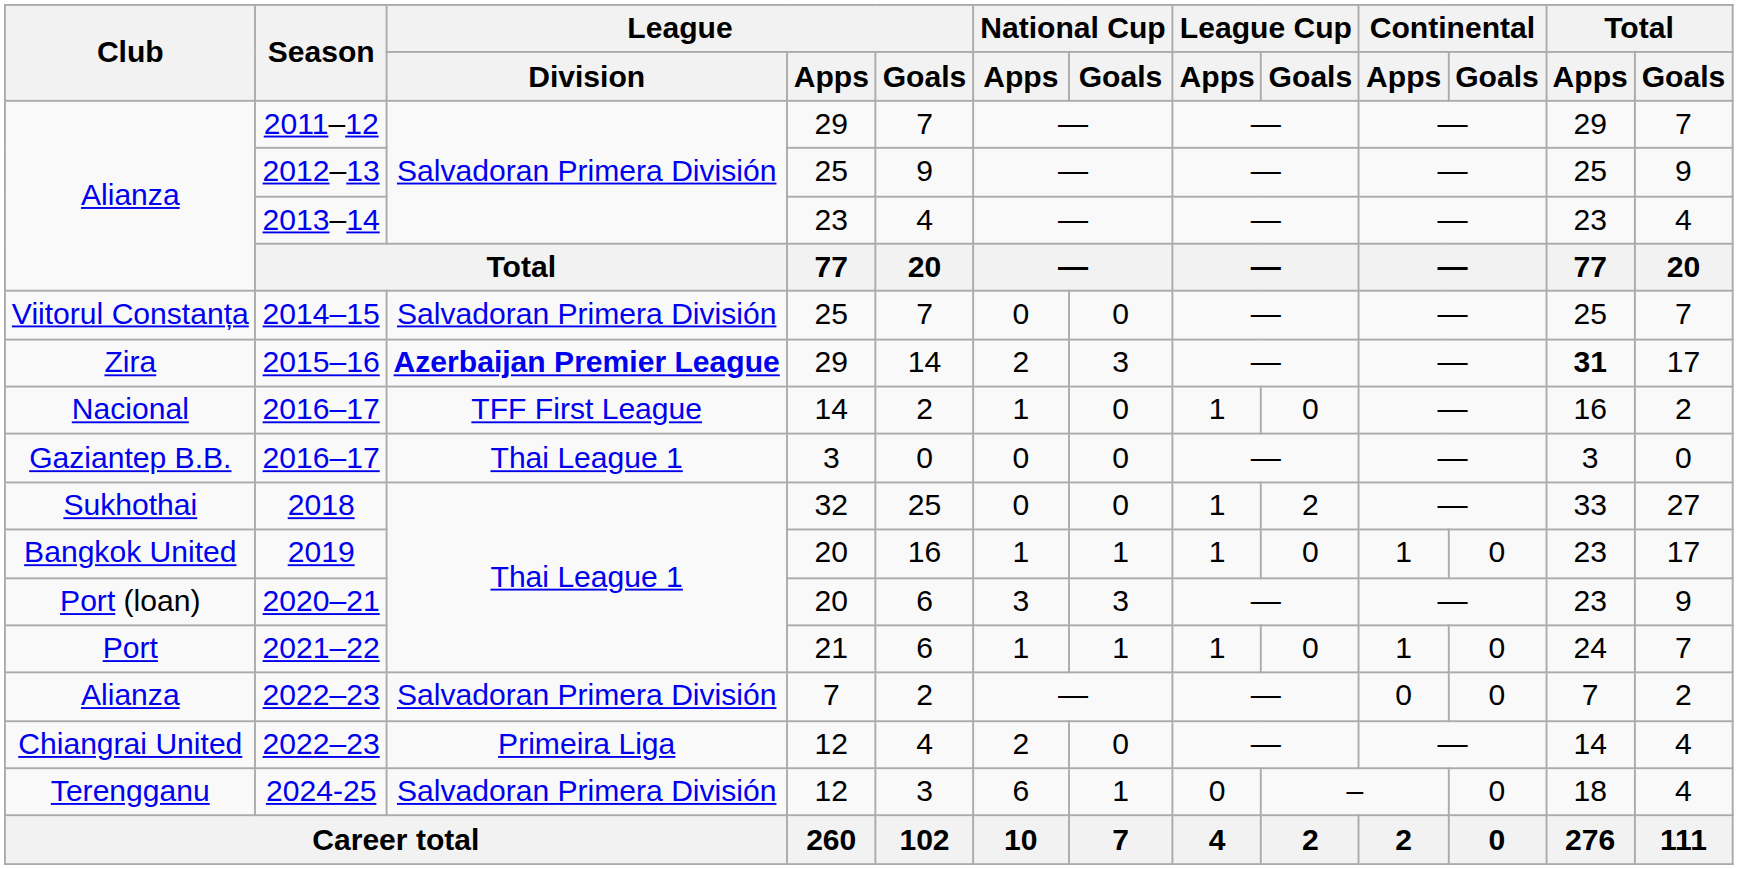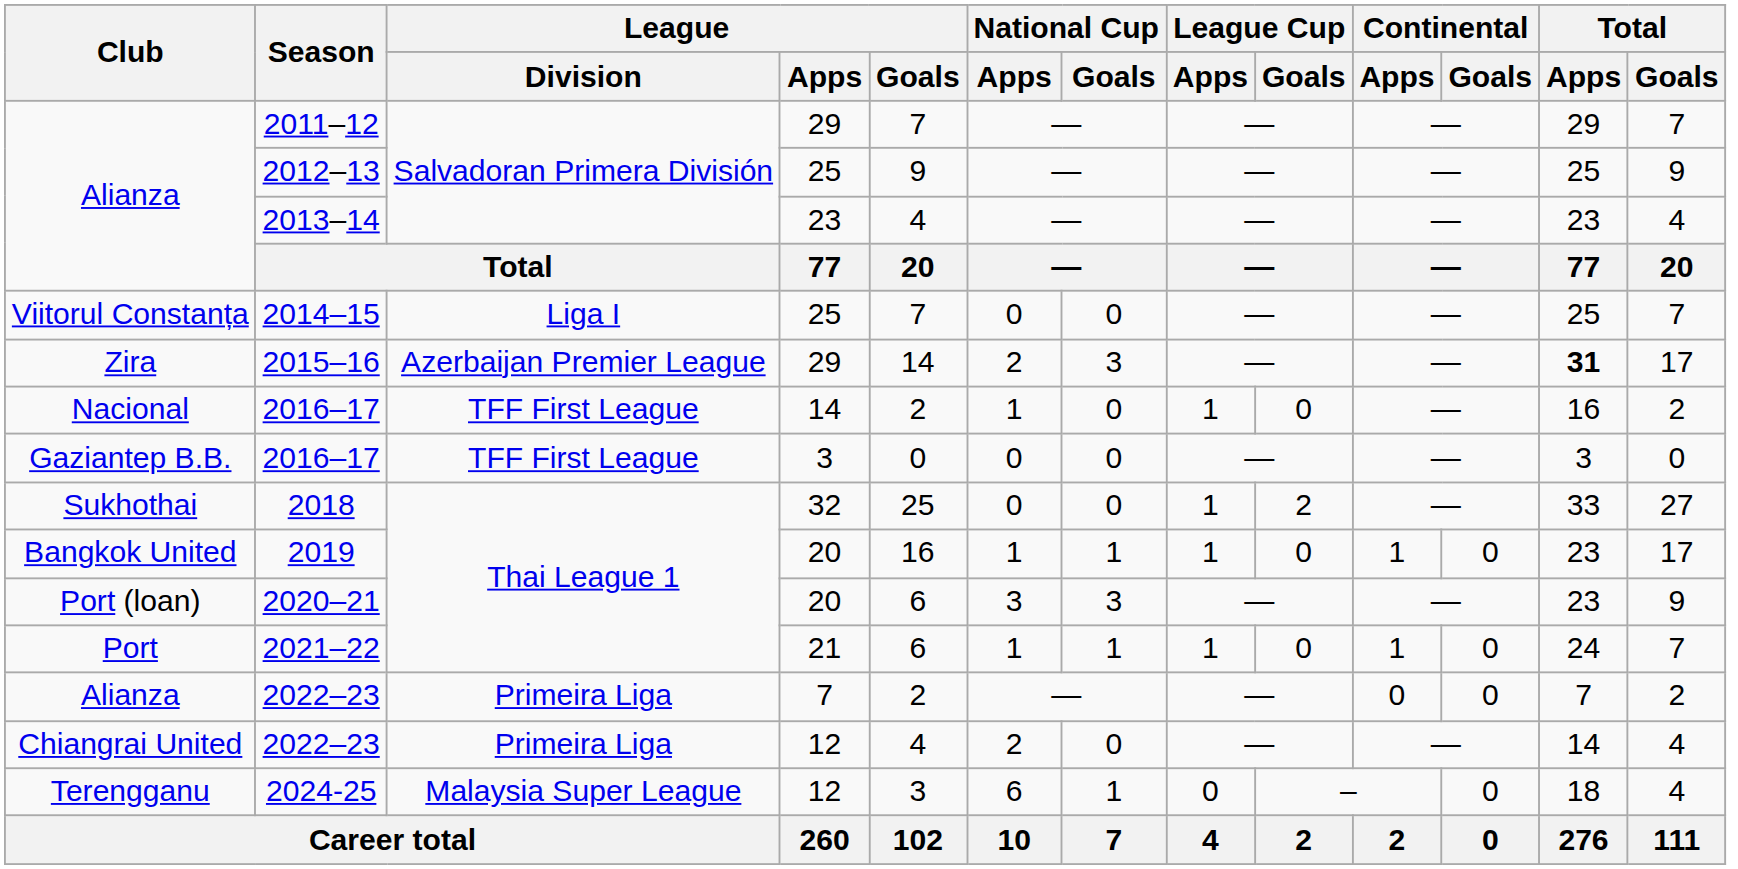2014–15 | League / Division: Salvadoran Primera División -> Liga I
2015–16 | League / Division: bold -> normal
Gaziantep B.B. / 2016–17 | League / Division: Thai League 1 -> TFF First League
Alianza / 2022–23 | League / Division: Salvadoran Primera División -> Primeira Liga
2024-25 | League / Division: Salvadoran Primera División -> Malaysia Super League
